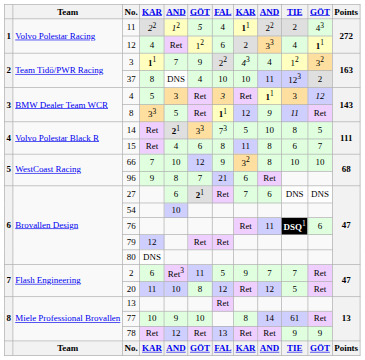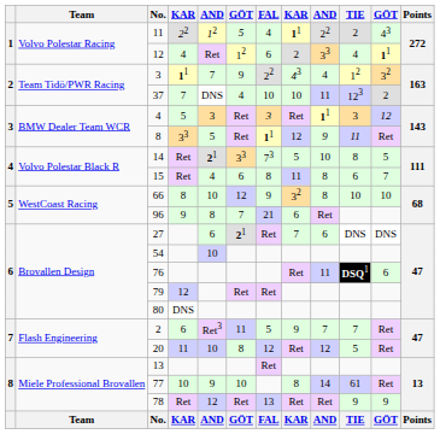37 | column 4: 8 -> 7
66 | column 4: 7 -> 8
